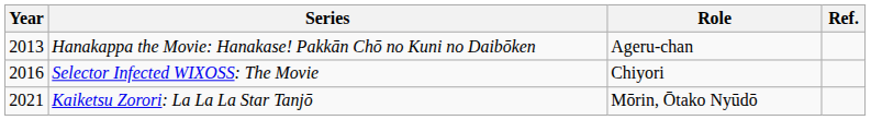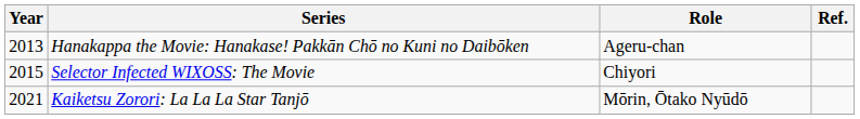Selector Infected WIXOSS: The Movie | Year: 2016 -> 2015
